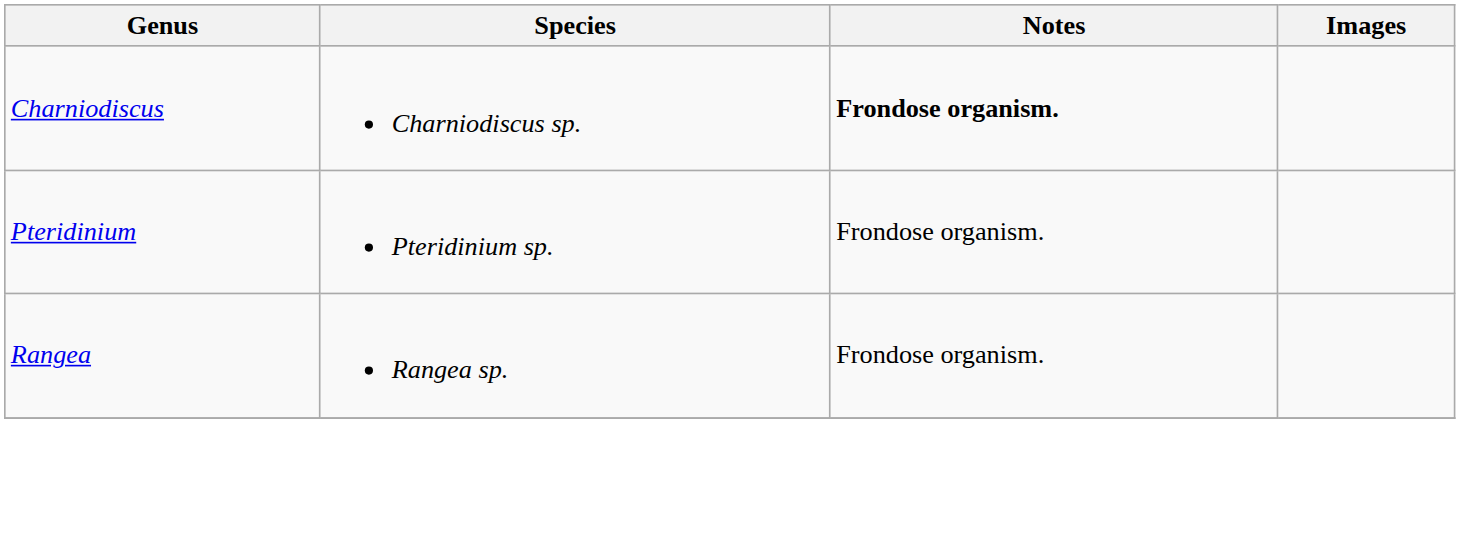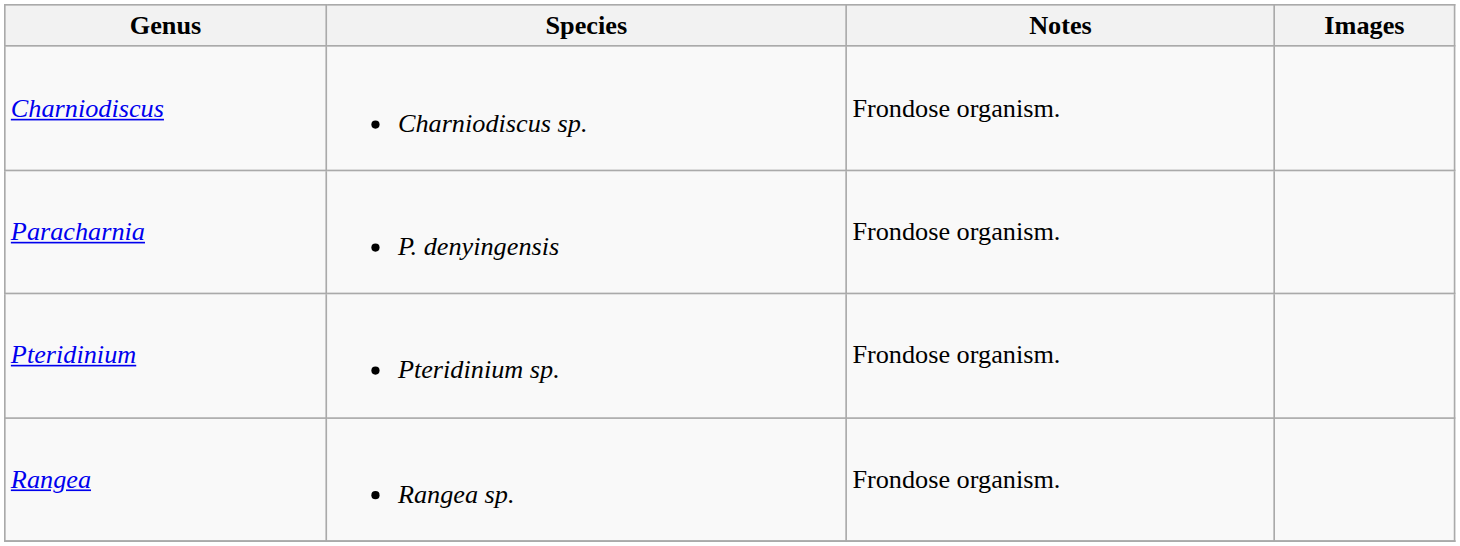Charniodiscus | Notes: bold -> normal
+ row: Paracharnia | P. denyingensis | Frondose organism.
